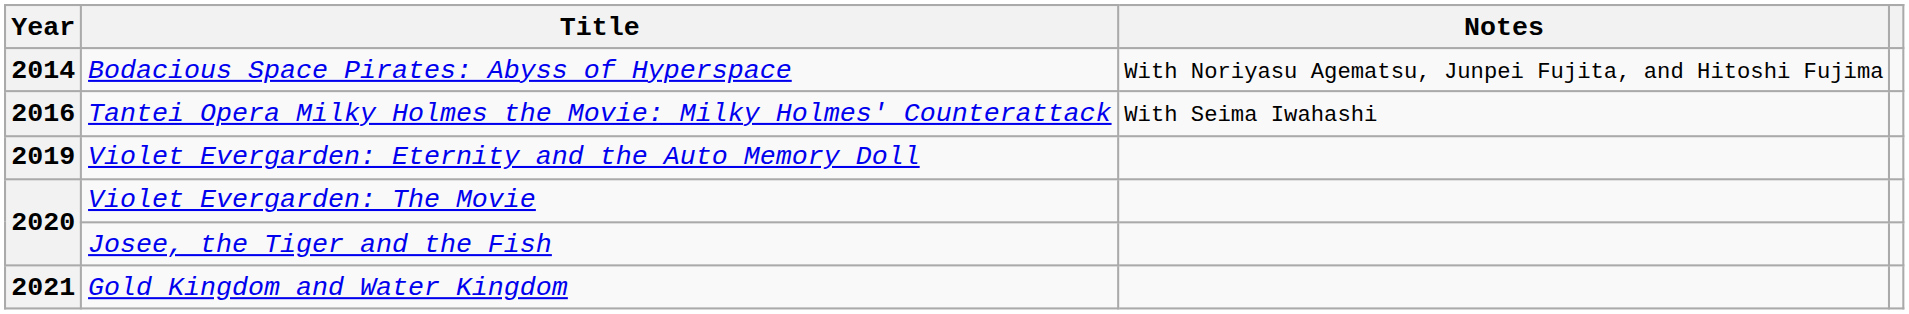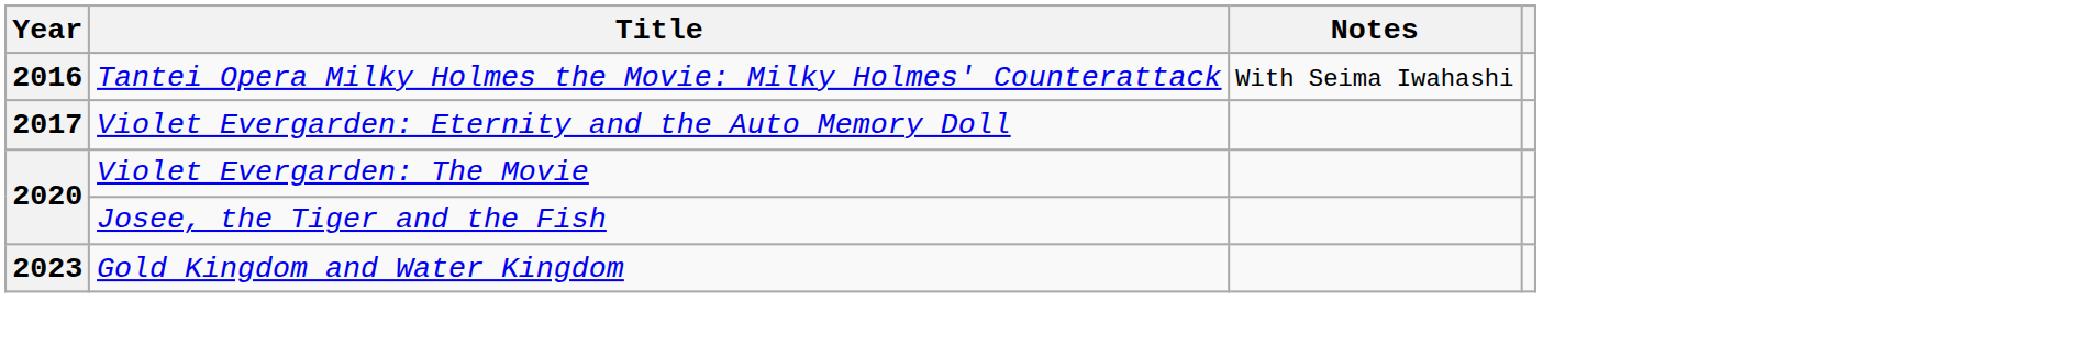- row: 2014 | Bodacious Space Pirates: Abyss of Hyperspace | With Noriyasu Agematsu, Junpei Fujita, and Hitoshi Fujima
Violet Evergarden: Eternity and the Auto Memory Doll | Year: 2019 -> 2017
Gold Kingdom and Water Kingdom | Year: 2021 -> 2023
